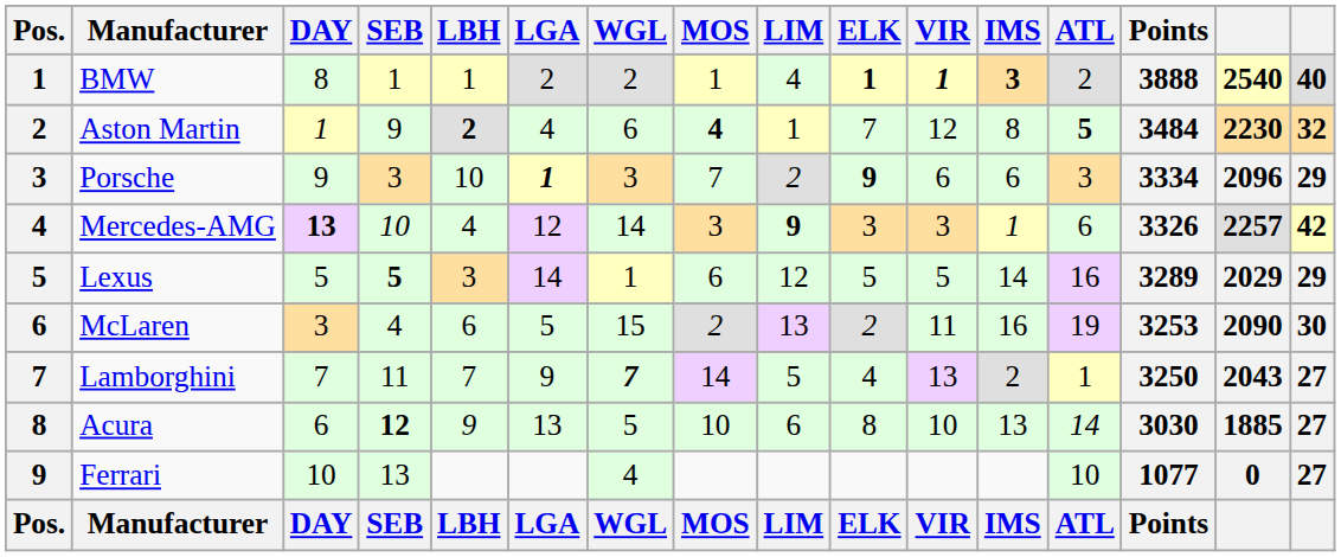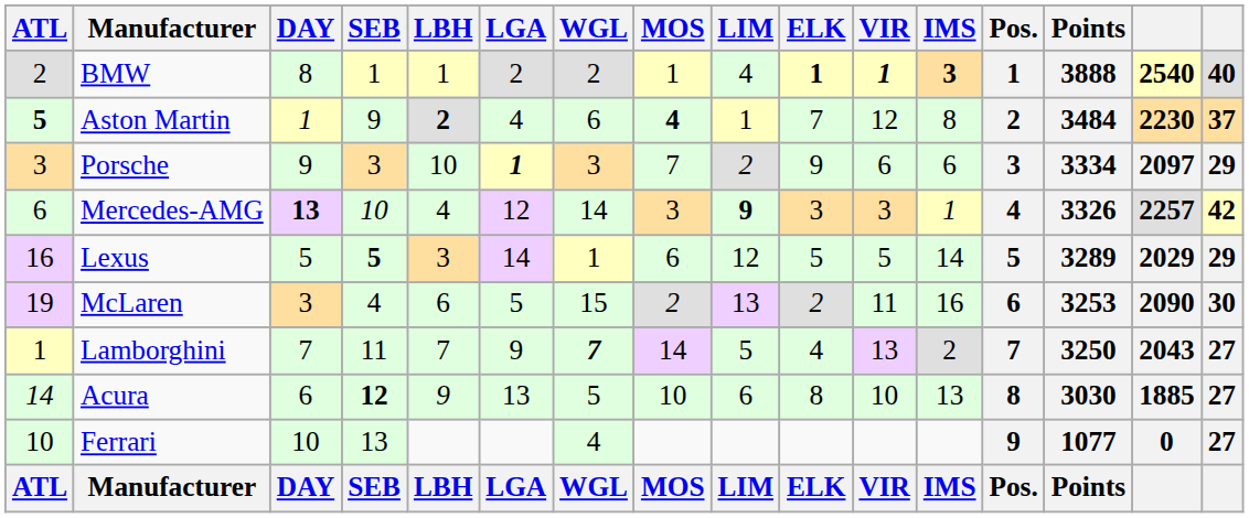columns swapped: Pos. <-> ATL
Aston Martin | column 16: 32 -> 37
Porsche | ELK: bold -> normal
Porsche | column 15: 2096 -> 2097
